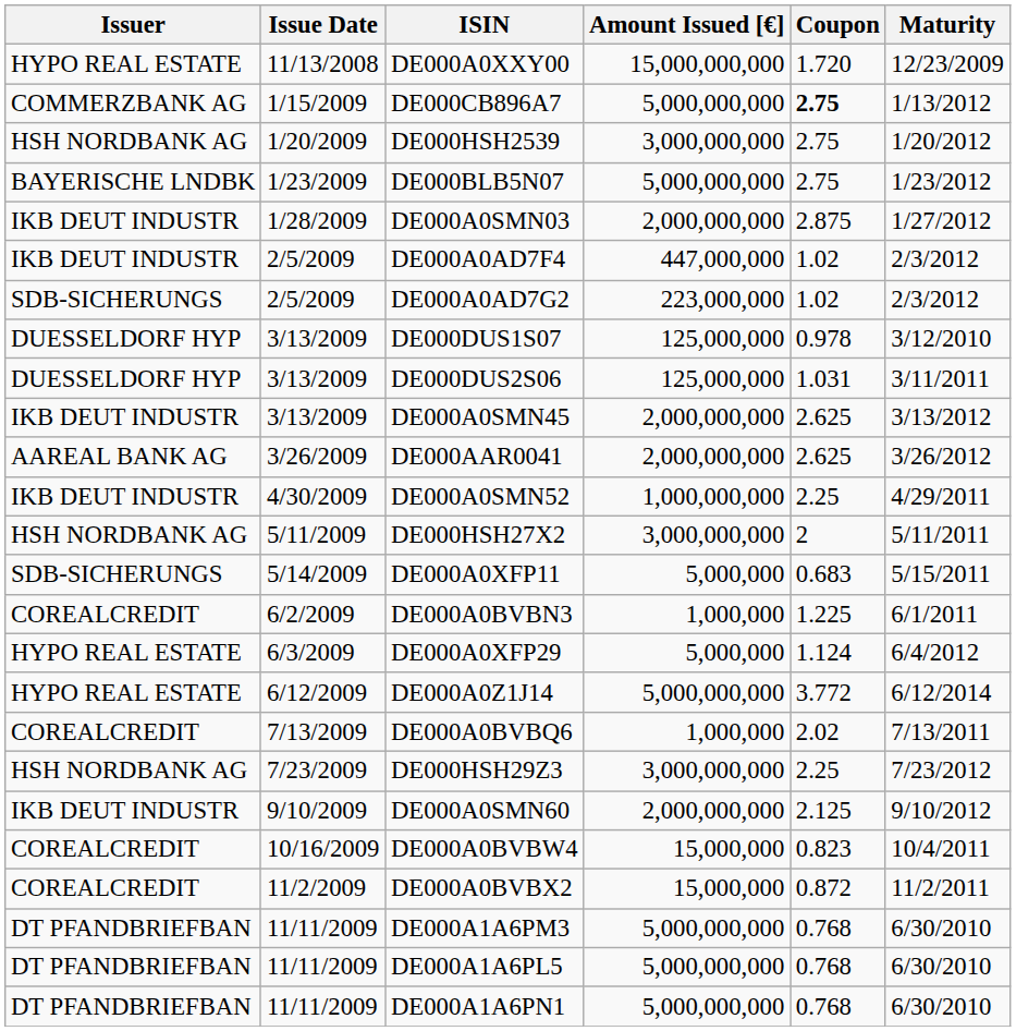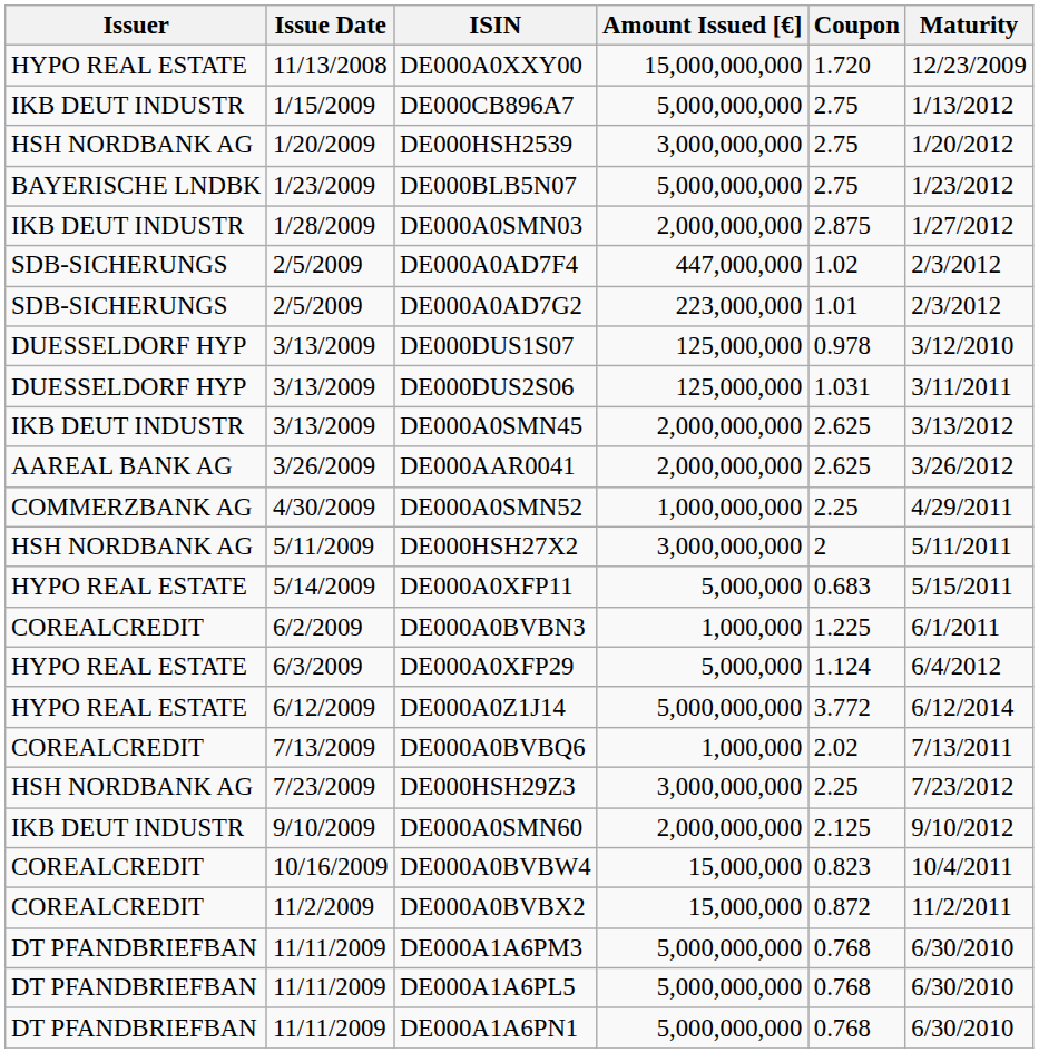DE000CB896A7 | Issuer: COMMERZBANK AG -> IKB DEUT INDUSTR
DE000CB896A7 | Coupon: bold -> normal
DE000A0AD7F4 | Issuer: IKB DEUT INDUSTR -> SDB-SICHERUNGS
DE000A0AD7G2 | Coupon: 1.02 -> 1.01
DE000A0SMN52 | Issuer: IKB DEUT INDUSTR -> COMMERZBANK AG
DE000A0XFP11 | Issuer: SDB-SICHERUNGS -> HYPO REAL ESTATE
